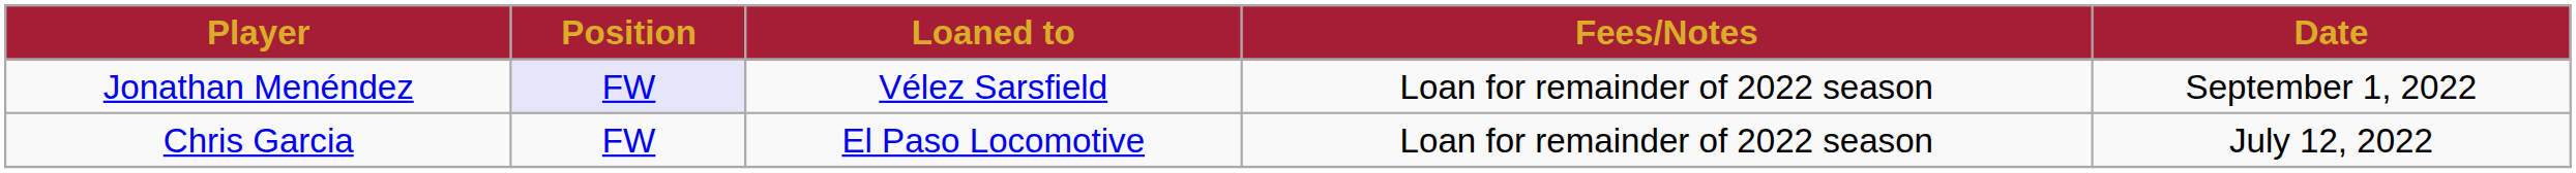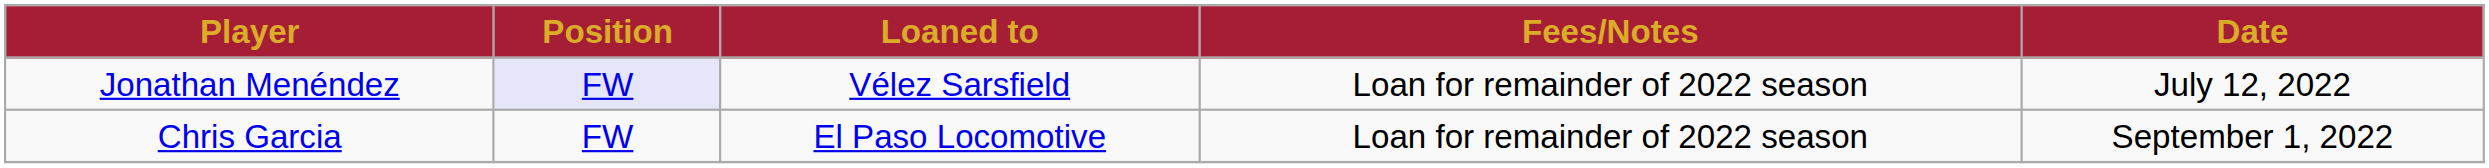Jonathan Menéndez | Date: September 1, 2022 -> July 12, 2022
Chris Garcia | Date: July 12, 2022 -> September 1, 2022
